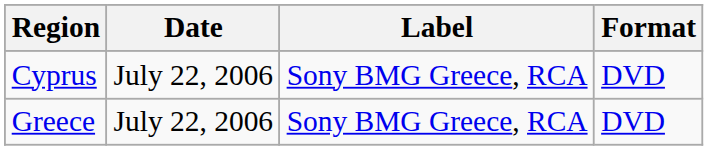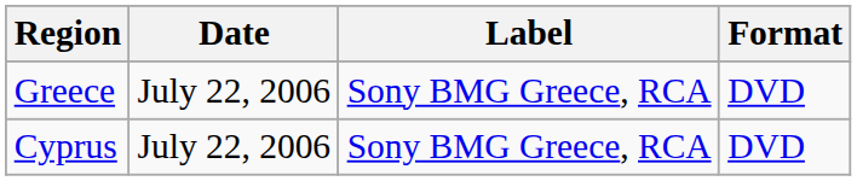rows swapped: Greece <-> Cyprus
